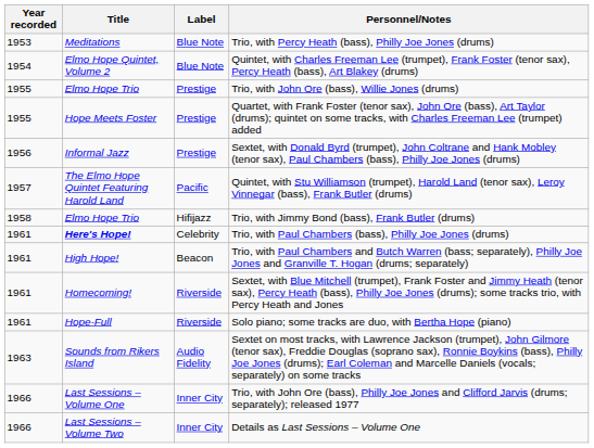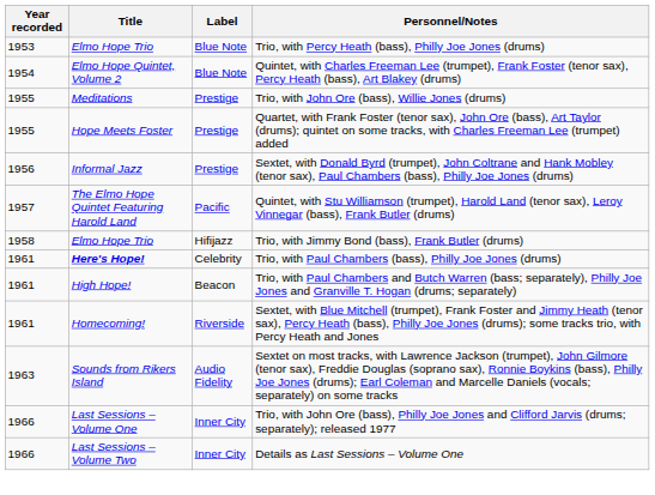Trio, with Percy Heath (bass), Philly Joe Jones (drums) | Title: Meditations -> Elmo Hope Trio
Trio, with John Ore (bass), Willie Jones (drums) | Title: Elmo Hope Trio -> Meditations
- row: 1961 | Hope-Full | Riverside | Solo piano; some tracks are duo, with Bertha Hope (piano)
